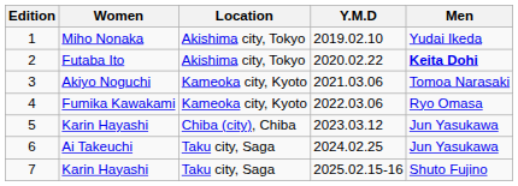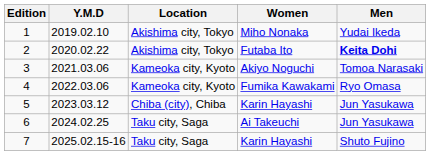columns swapped: Y.M.D <-> Women
